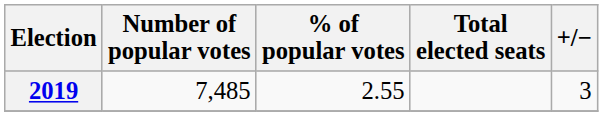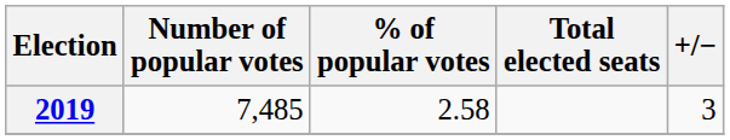2019 | % of popular votes: 2.55 -> 2.58
